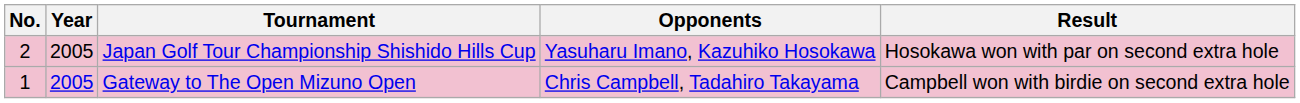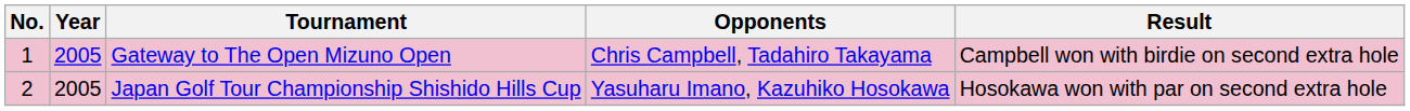rows swapped: Gateway to The Open Mizuno Open <-> Japan Golf Tour Championship Shishido Hills Cup
